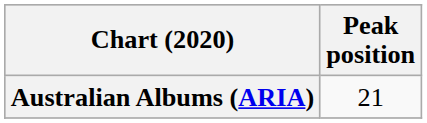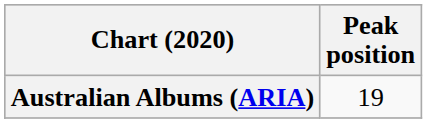Australian Albums (ARIA) | Peak position: 21 -> 19
